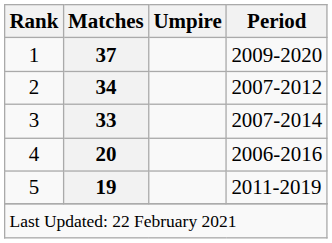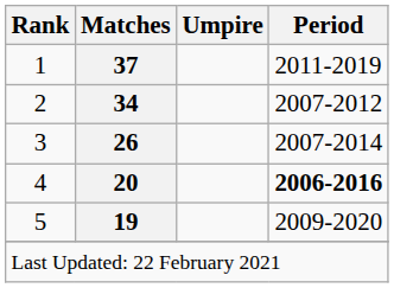1 | Period: 2009-2020 -> 2011-2019
3 | Matches: 33 -> 26
4 | Period: normal -> bold
5 | Period: 2011-2019 -> 2009-2020
